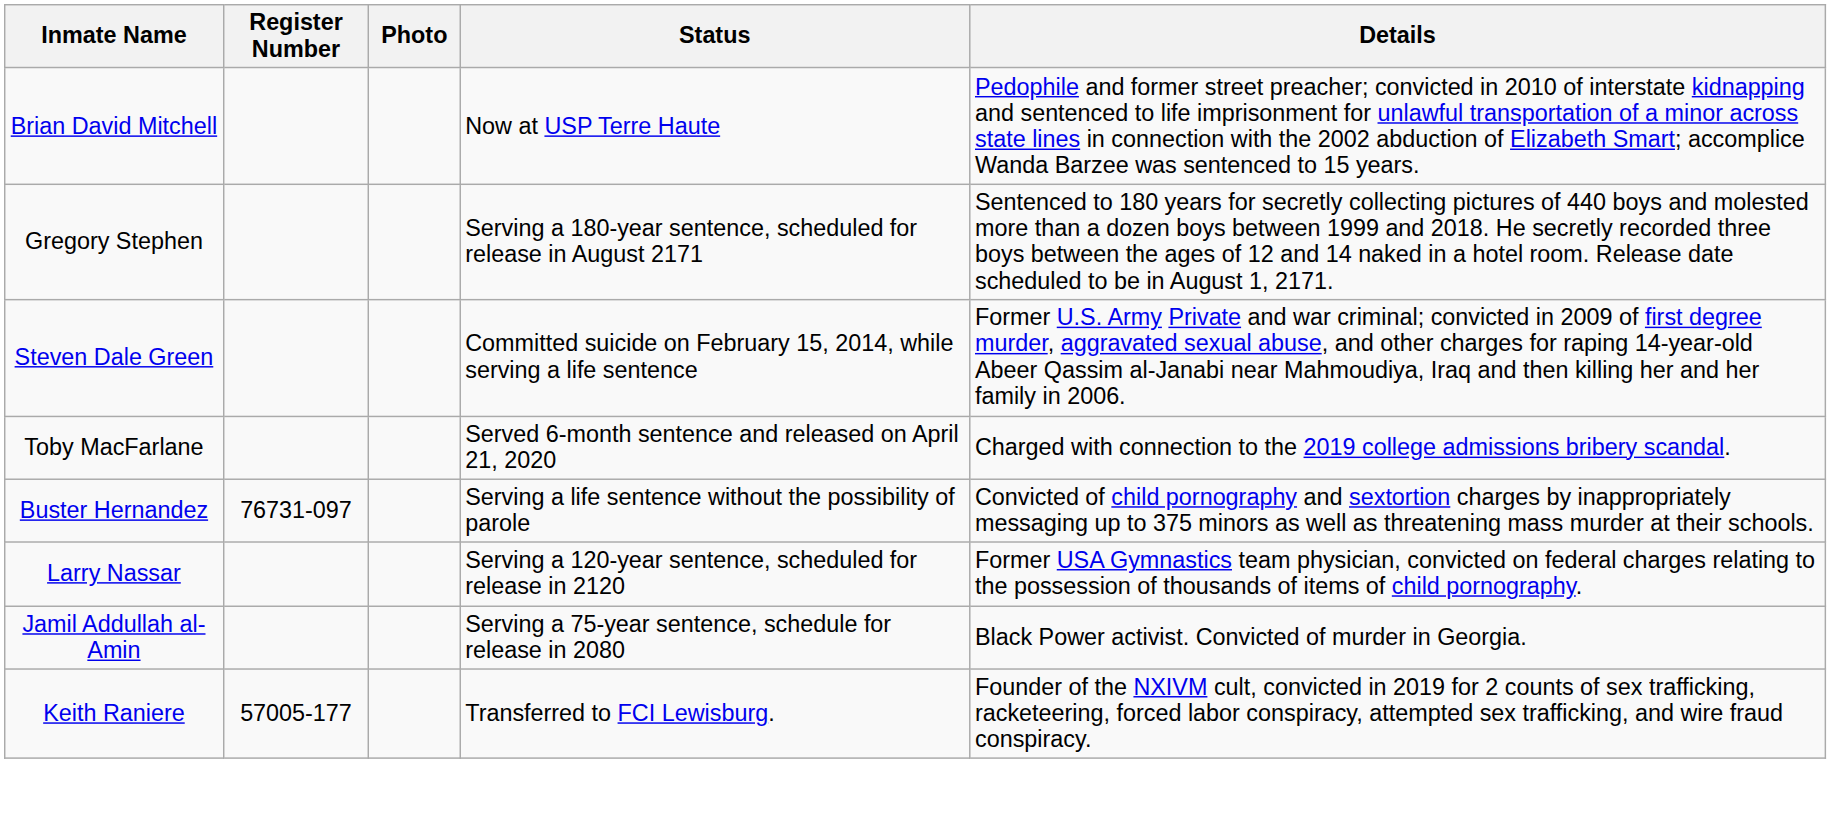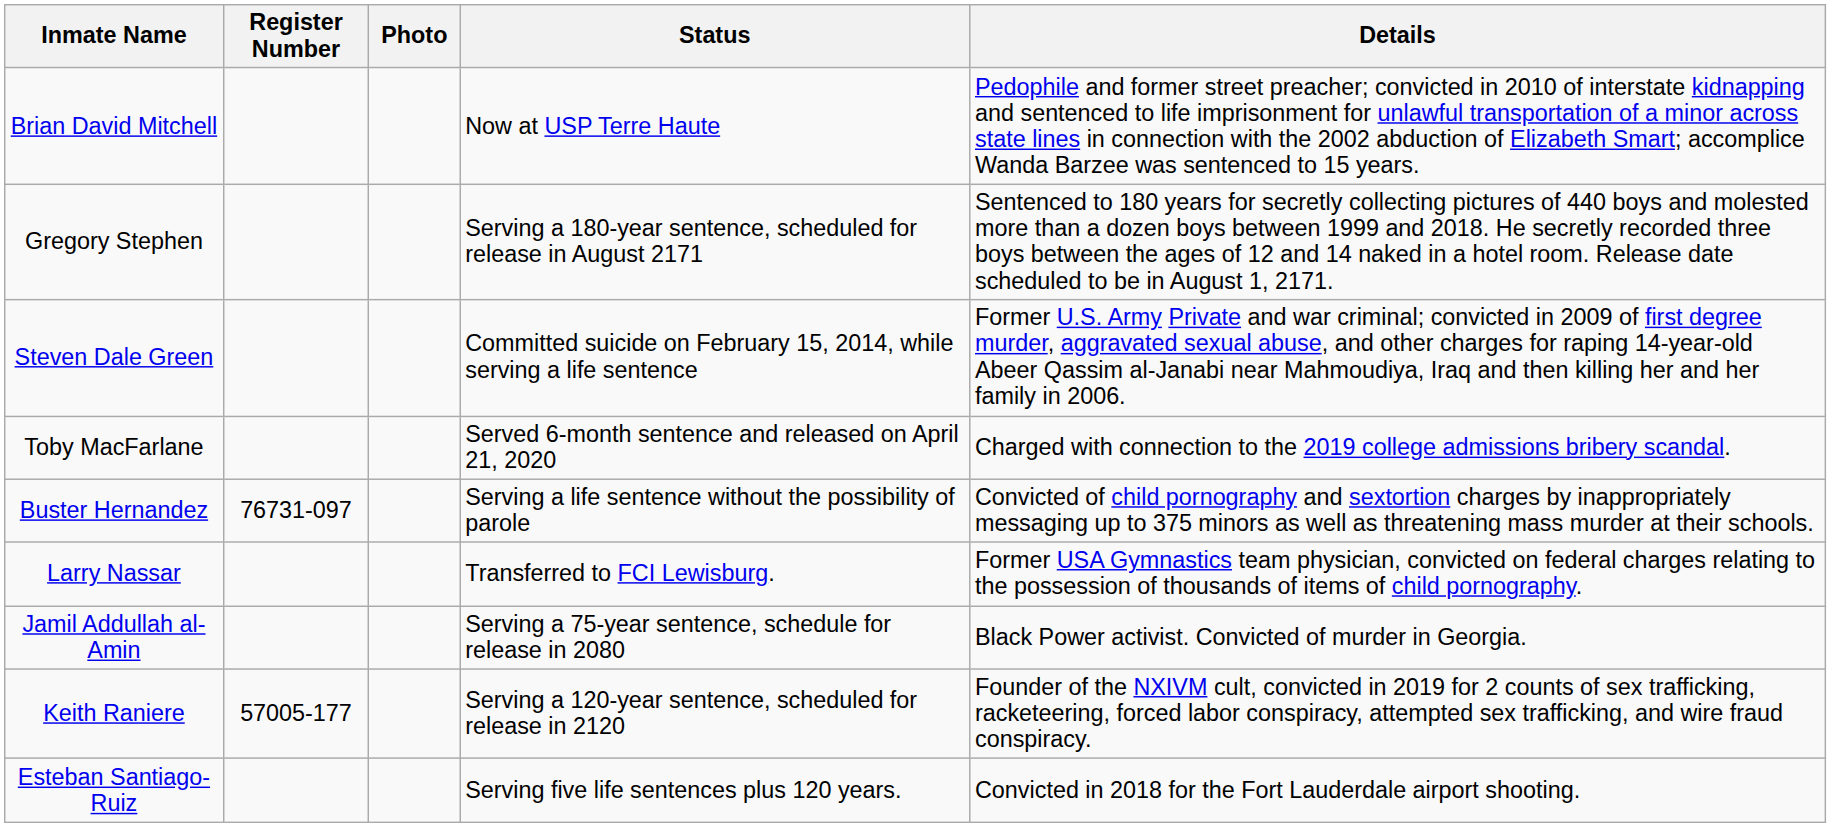Larry Nassar | Status: Serving a 120-year sentence, scheduled for release in 2120 -> Transferred to FCI Lewisburg.
Keith Raniere | Status: Transferred to FCI Lewisburg. -> Serving a 120-year sentence, scheduled for release in 2120
+ row: Esteban Santiago-Ruiz | Serving five life sentences plus 120 years. | Convicted in 2018 for the Fort Lauderdale airport shooting.
